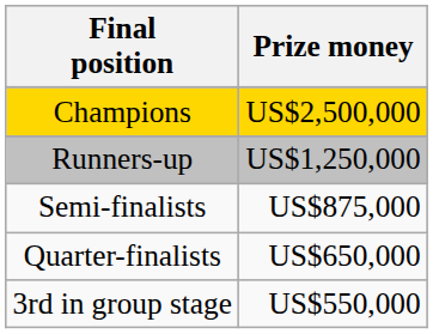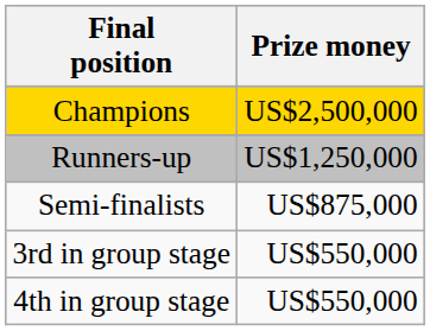- row: Quarter-finalists | US$650,000
+ row: 4th in group stage | US$550,000
